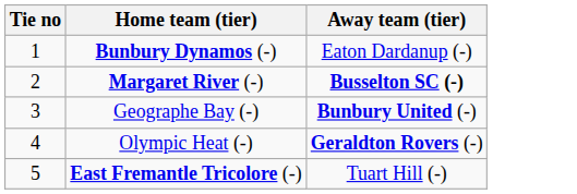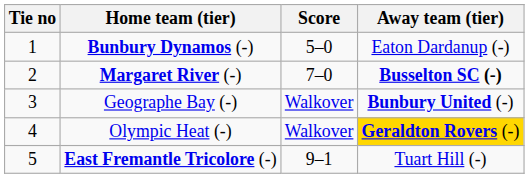+ column: Score | 5–0 | 7–0 | Walkover | Walkover | 9–1
Olympic Heat (-) | Away team (tier): no background -> gold background
